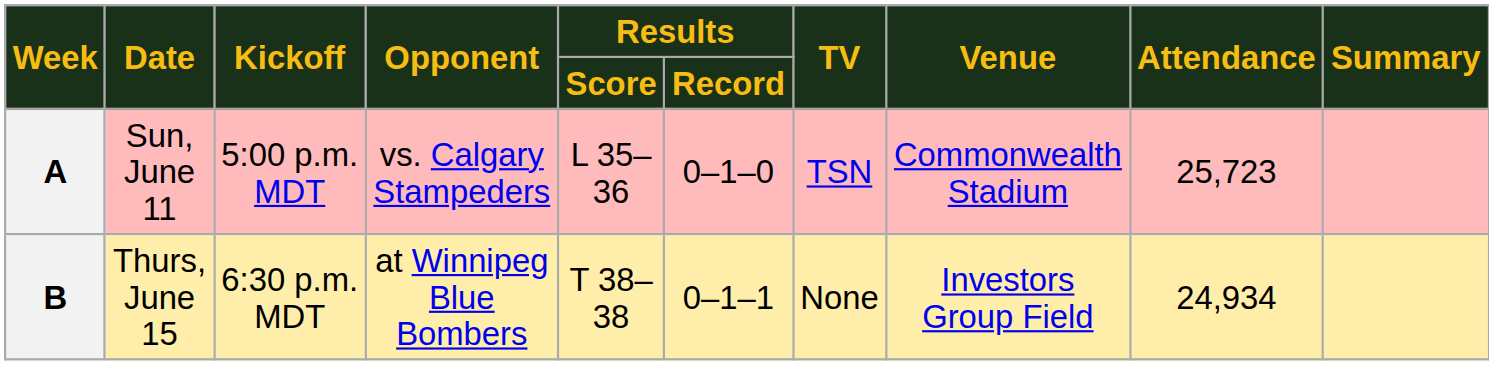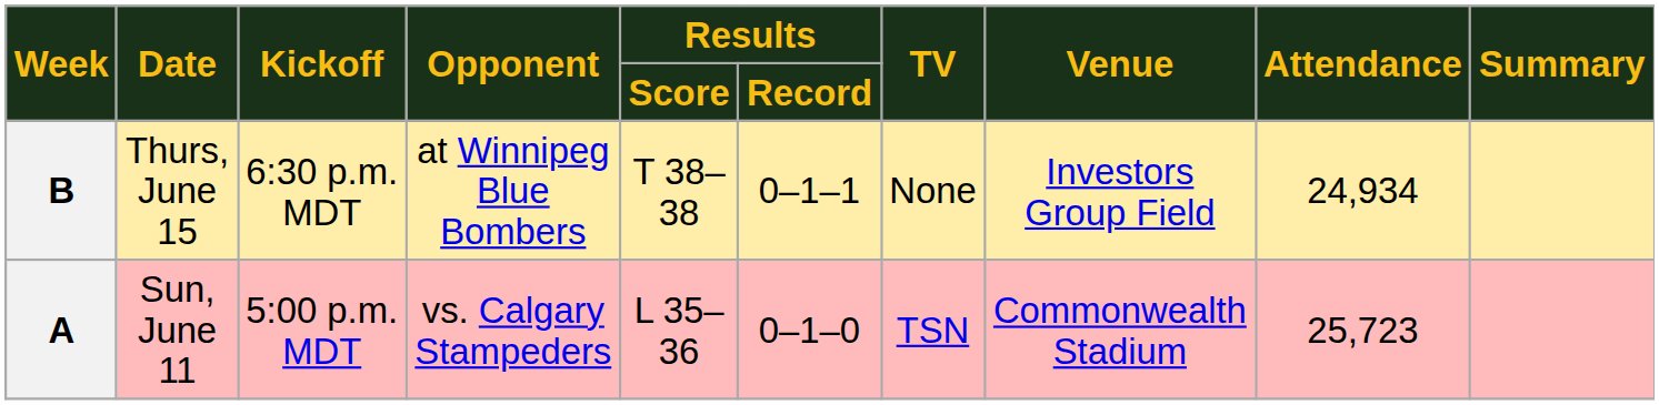rows swapped: A <-> B
